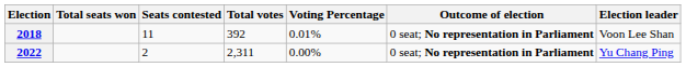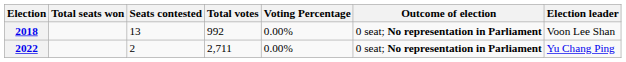2018 | Seats contested: 11 -> 13
2018 | Total votes: 392 -> 992
2018 | Voting Percentage: 0.01% -> 0.00%
2022 | Total votes: 2,311 -> 2,711
